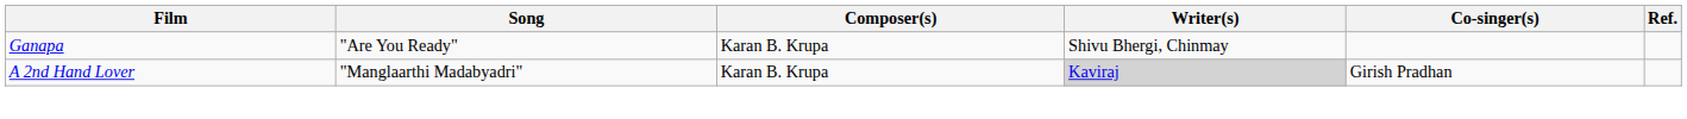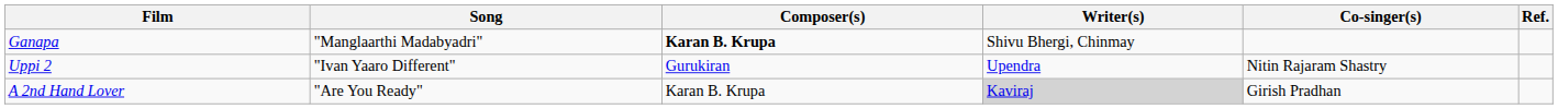Ganapa | Song: "Are You Ready" -> "Manglaarthi Madabyadri"
Ganapa | Composer(s): normal -> bold
+ row: Uppi 2 | "Ivan Yaaro Different" | Gurukiran | Upendra | Nitin Rajaram Shastry
A 2nd Hand Lover | Song: "Manglaarthi Madabyadri" -> "Are You Ready"
